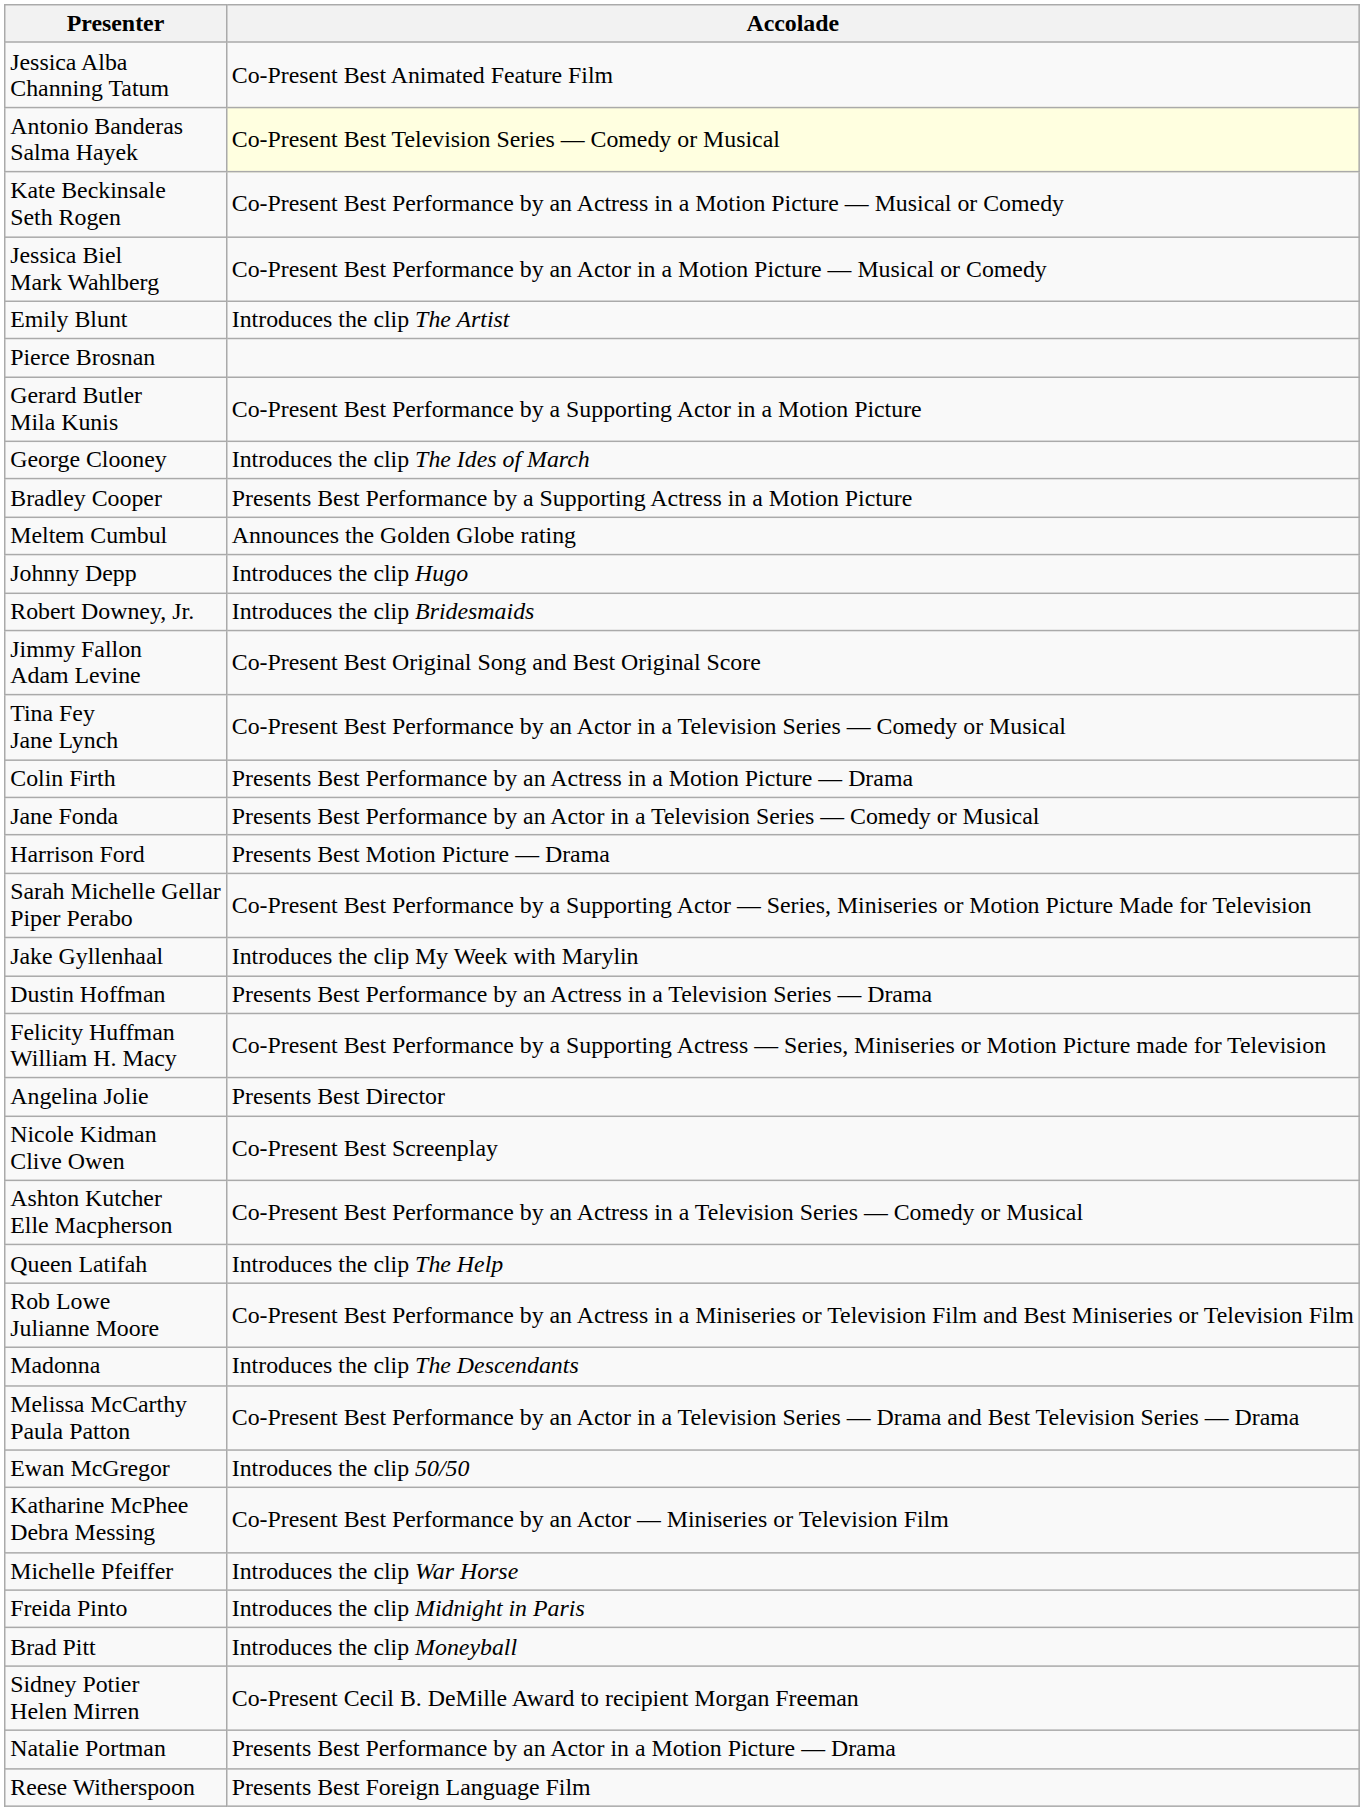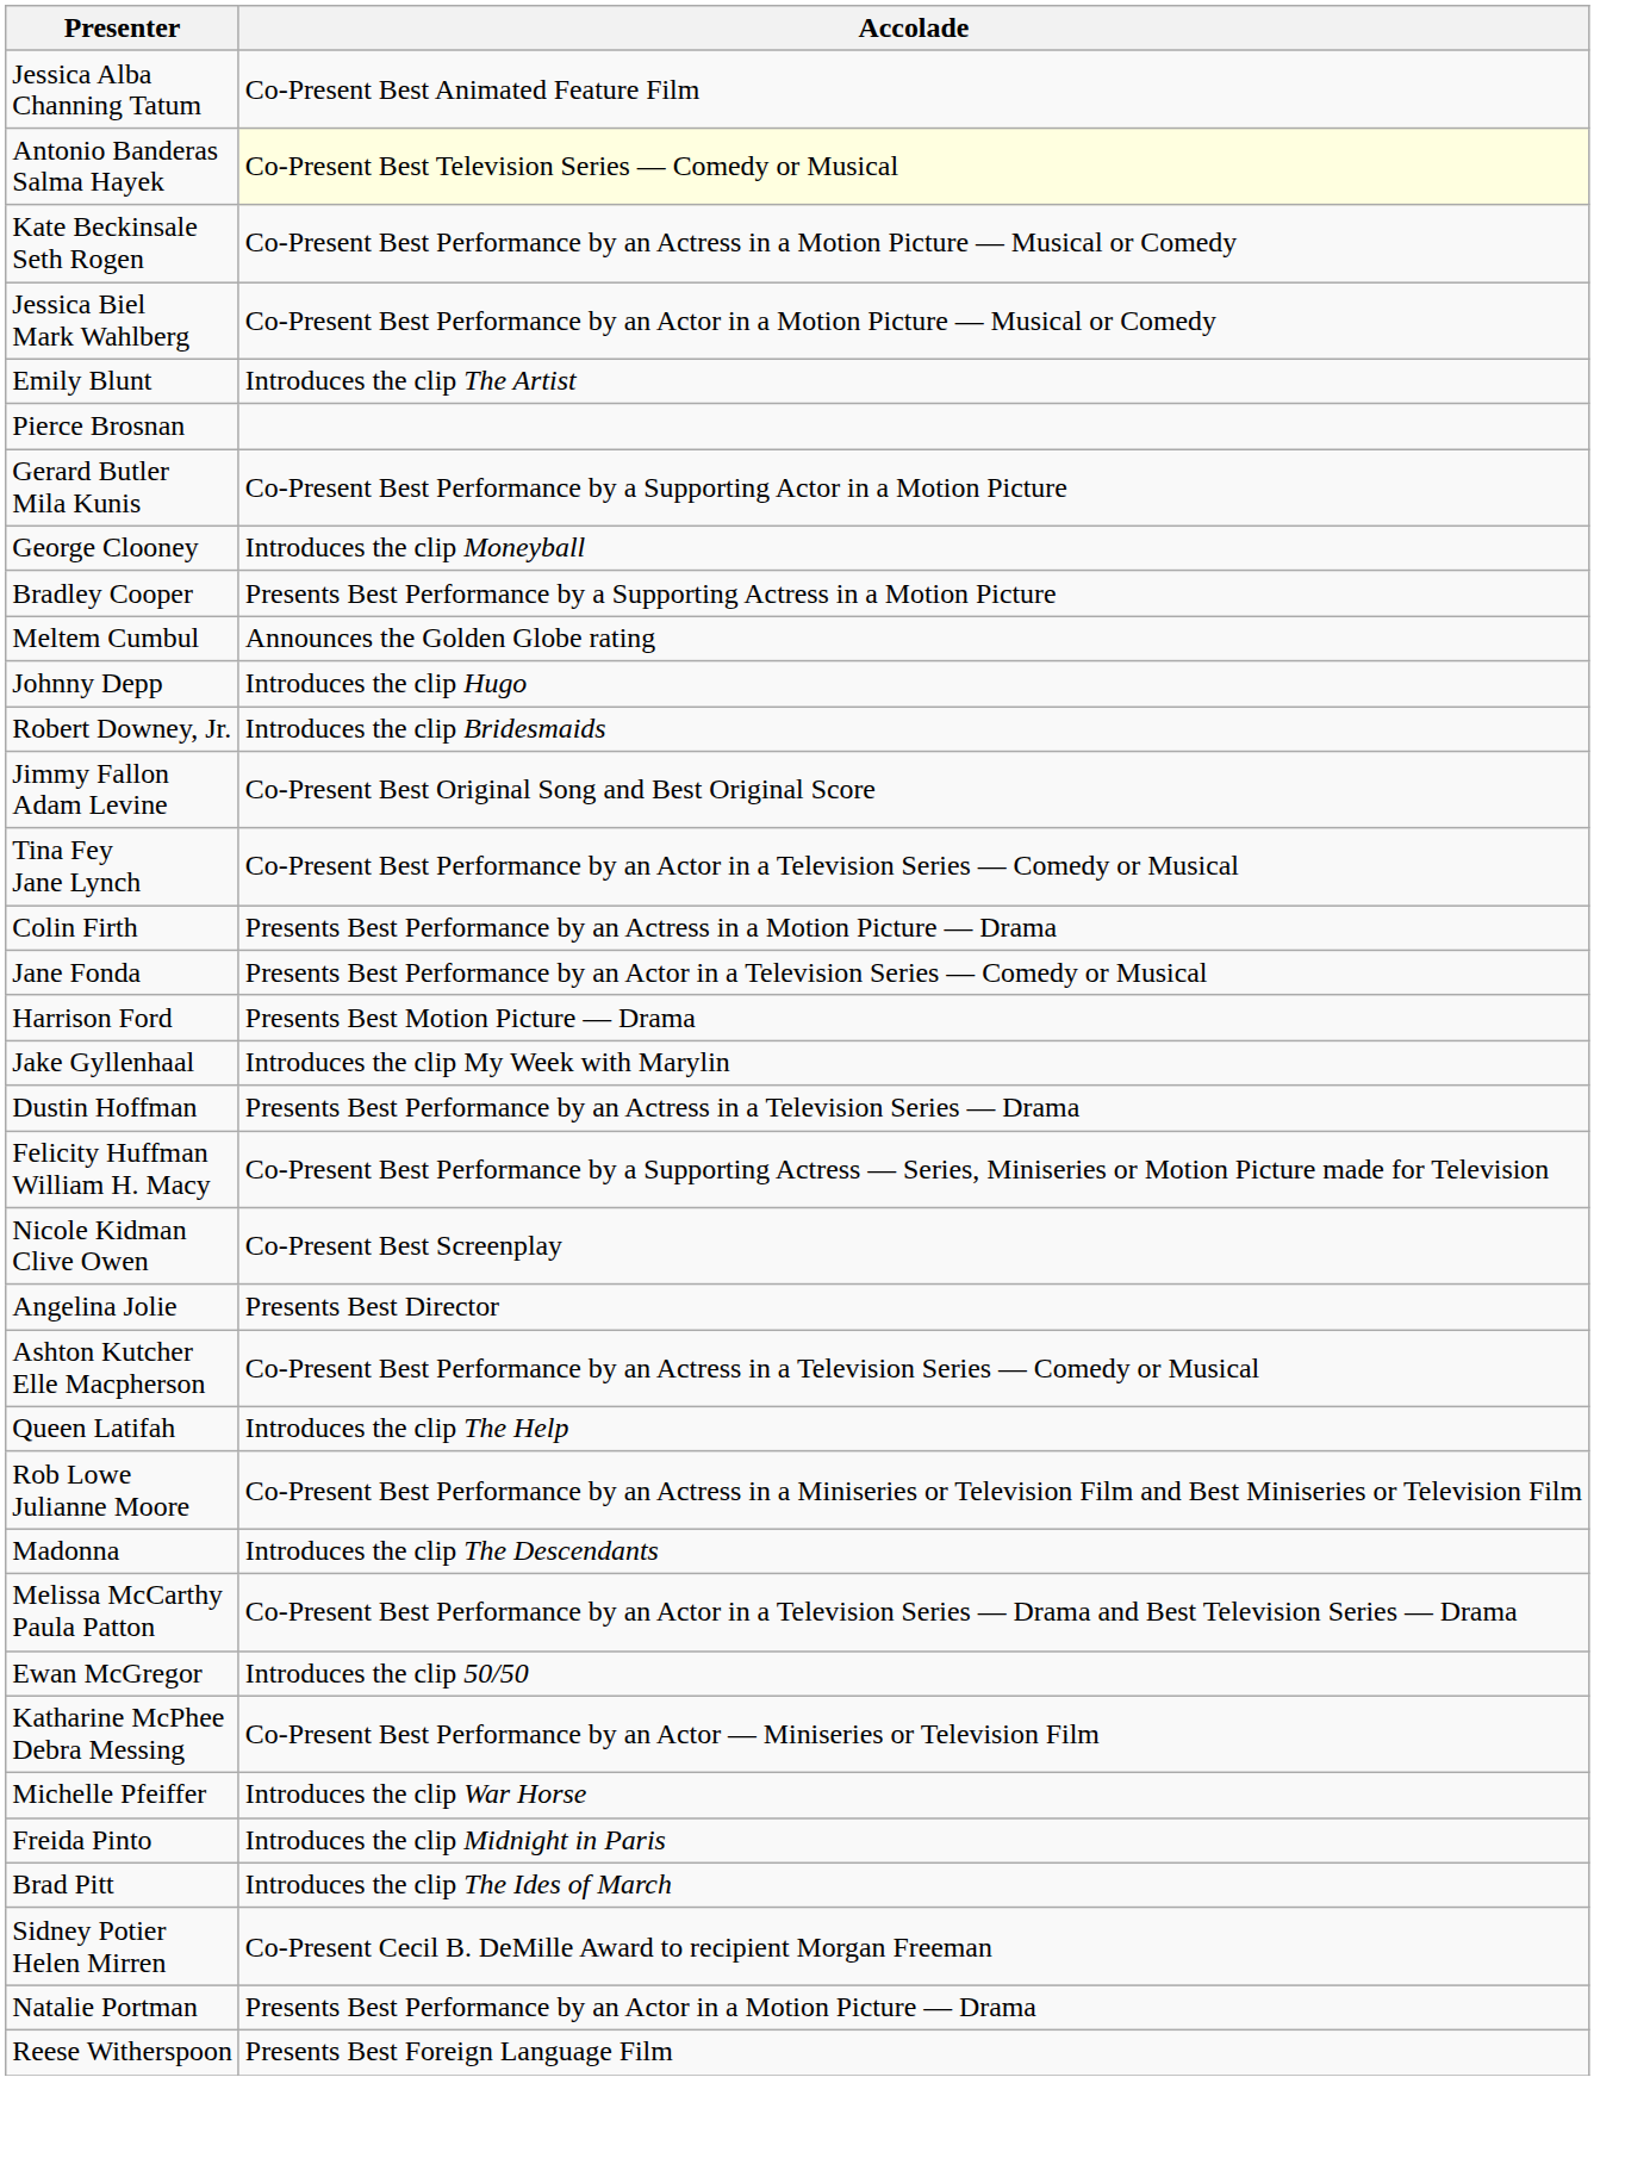George Clooney | Accolade: Introduces the clip The Ides of March -> Introduces the clip Moneyball
- row: Sarah Michelle Gellar Piper Perabo | Co-Present Best Performance by a Supporting Actor — Series, Miniseries or Motion Picture Made for Television
rows swapped: Angelina Jolie <-> Nicole Kidman Clive Owen
Brad Pitt | Accolade: Introduces the clip Moneyball -> Introduces the clip The Ides of March
